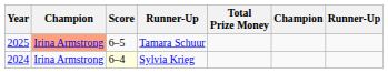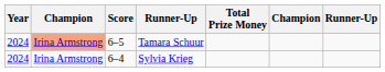Tamara Schuur | Year: 2025 -> 2024
Sylvia Krieg | Score: lightyellow background -> no background
